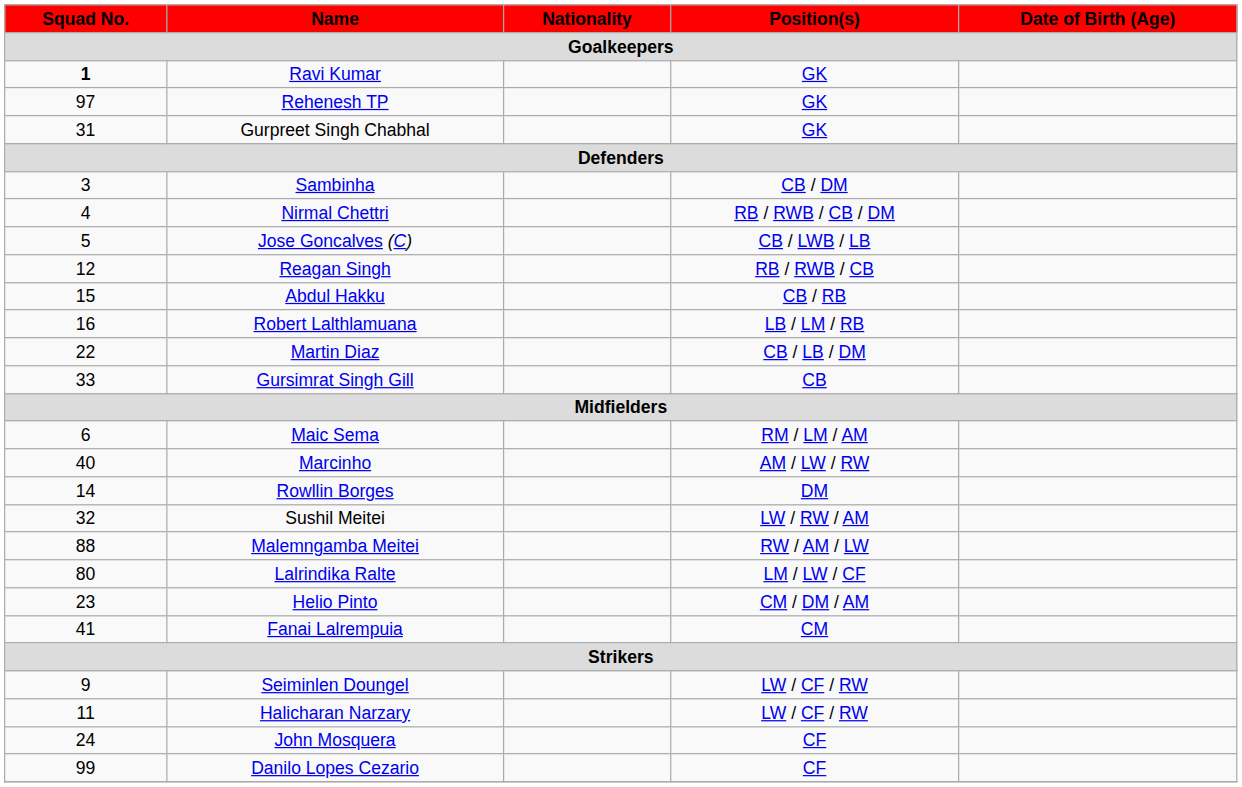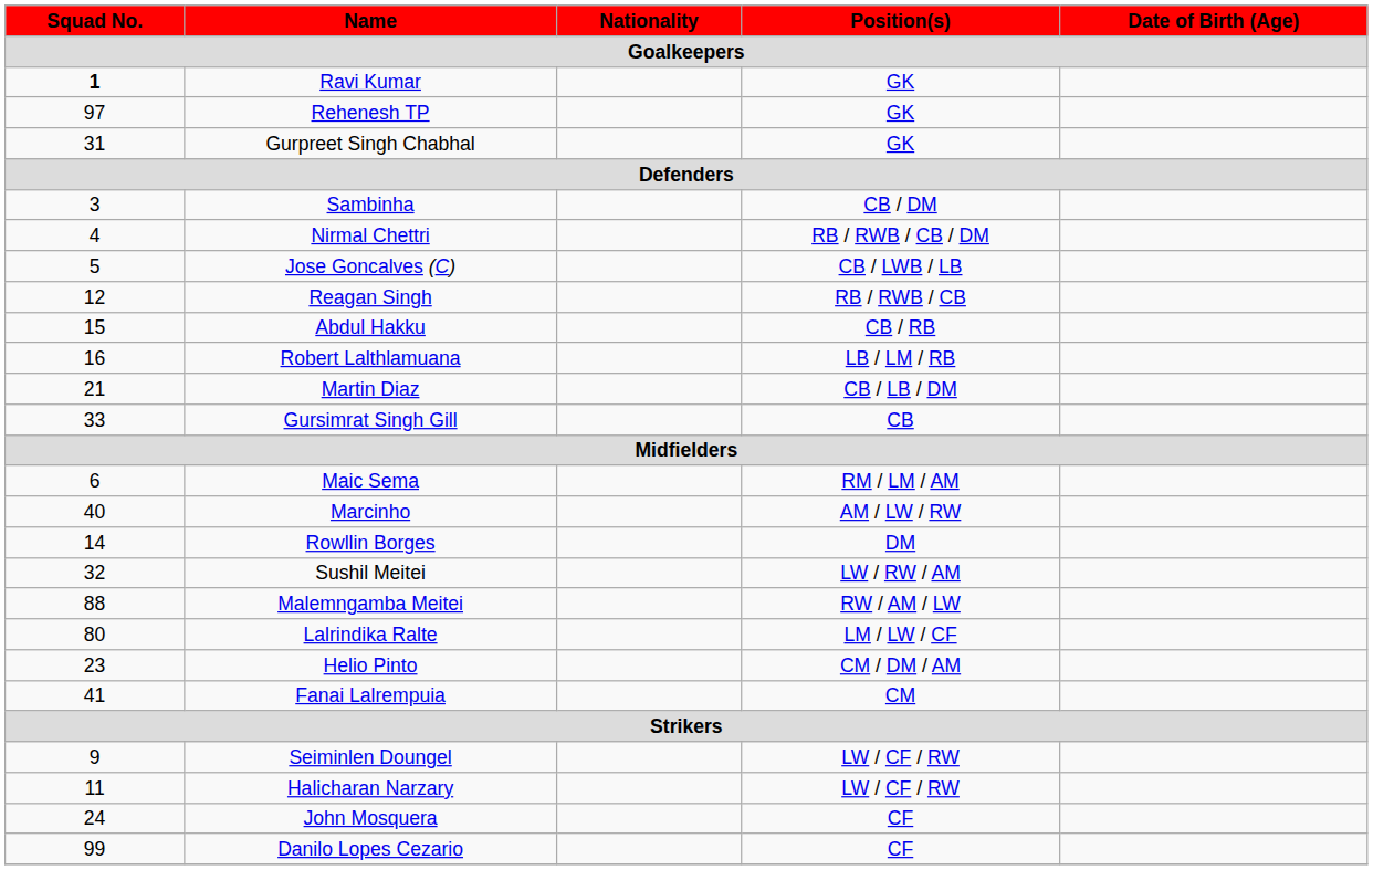Martin Diaz | Squad No. / Goalkeepers: 22 -> 21
